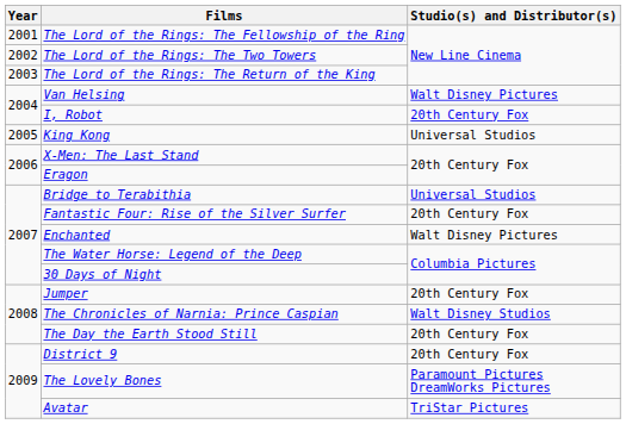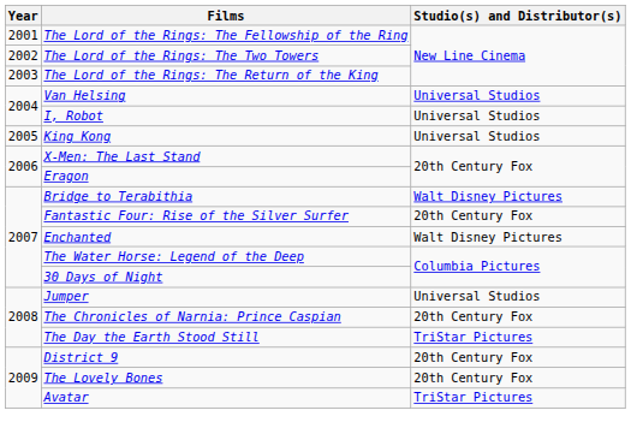Van Helsing | Studio(s) and Distributor(s): Walt Disney Pictures -> Universal Studios
I, Robot | Studio(s) and Distributor(s): 20th Century Fox -> Universal Studios
Bridge to Terabithia | Studio(s) and Distributor(s): Universal Studios -> Walt Disney Pictures
Jumper | Studio(s) and Distributor(s): 20th Century Fox -> Universal Studios
The Chronicles of Narnia: Prince Caspian | Studio(s) and Distributor(s): Walt Disney Studios -> 20th Century Fox
The Day the Earth Stood Still | Studio(s) and Distributor(s): 20th Century Fox -> TriStar Pictures
The Lovely Bones | Studio(s) and Distributor(s): Paramount Pictures DreamWorks Pictures -> 20th Century Fox
